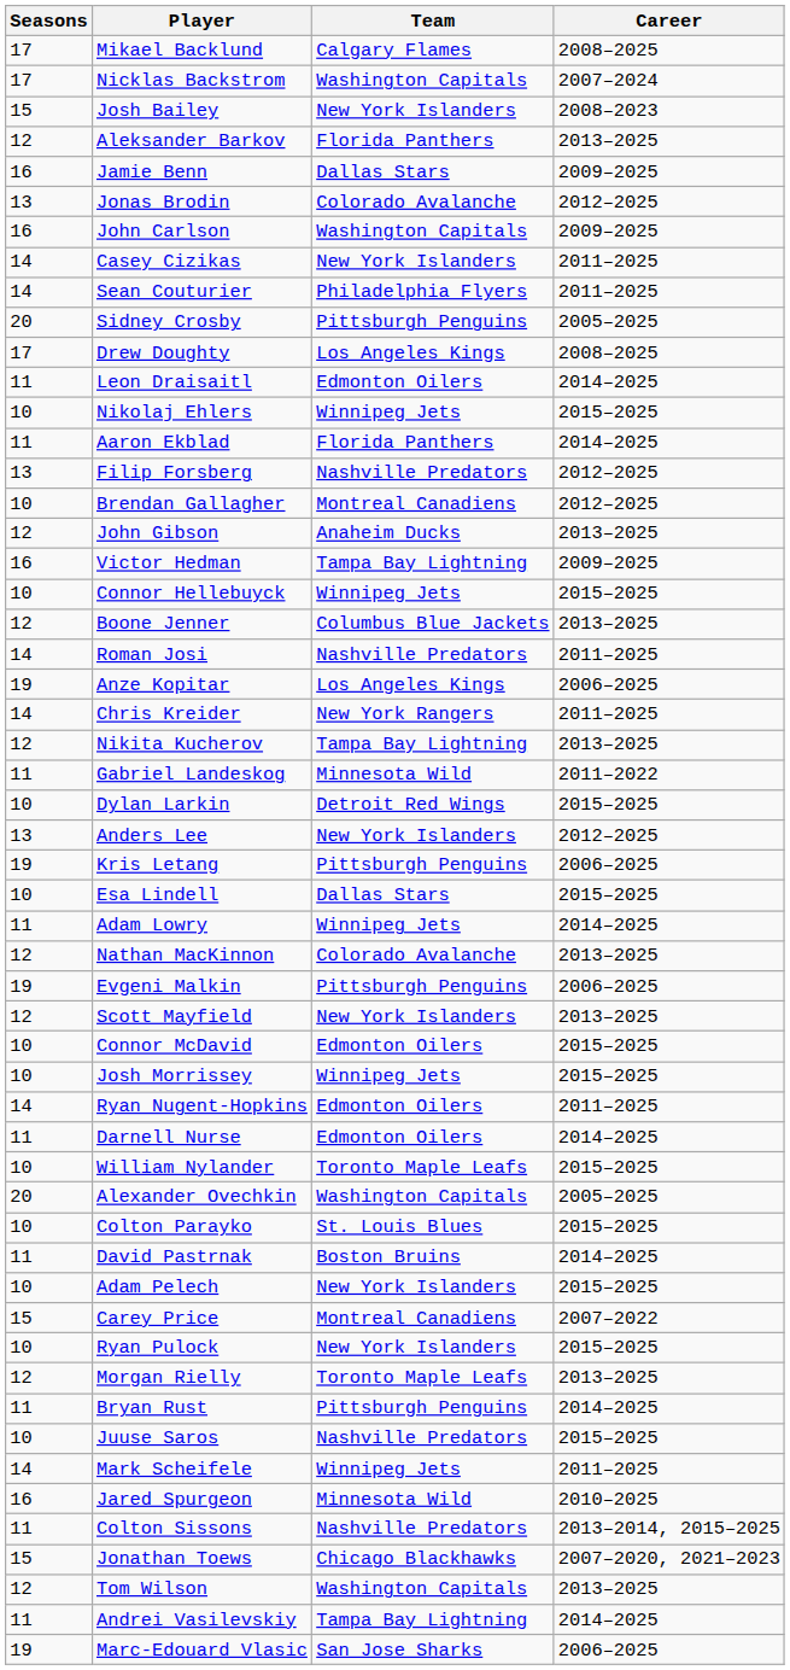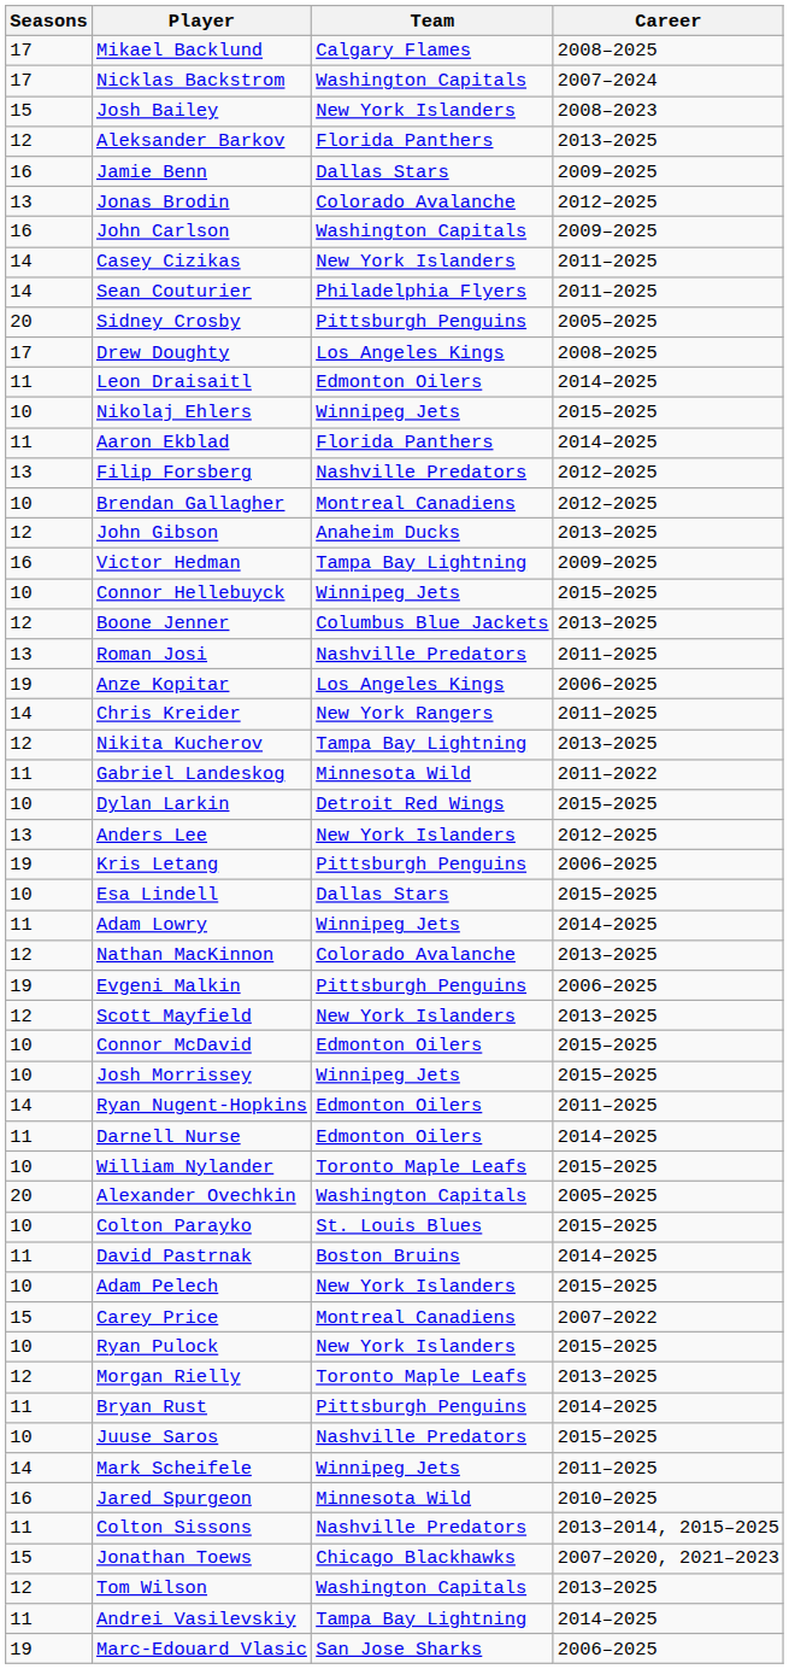Roman Josi | Seasons: 14 -> 13
